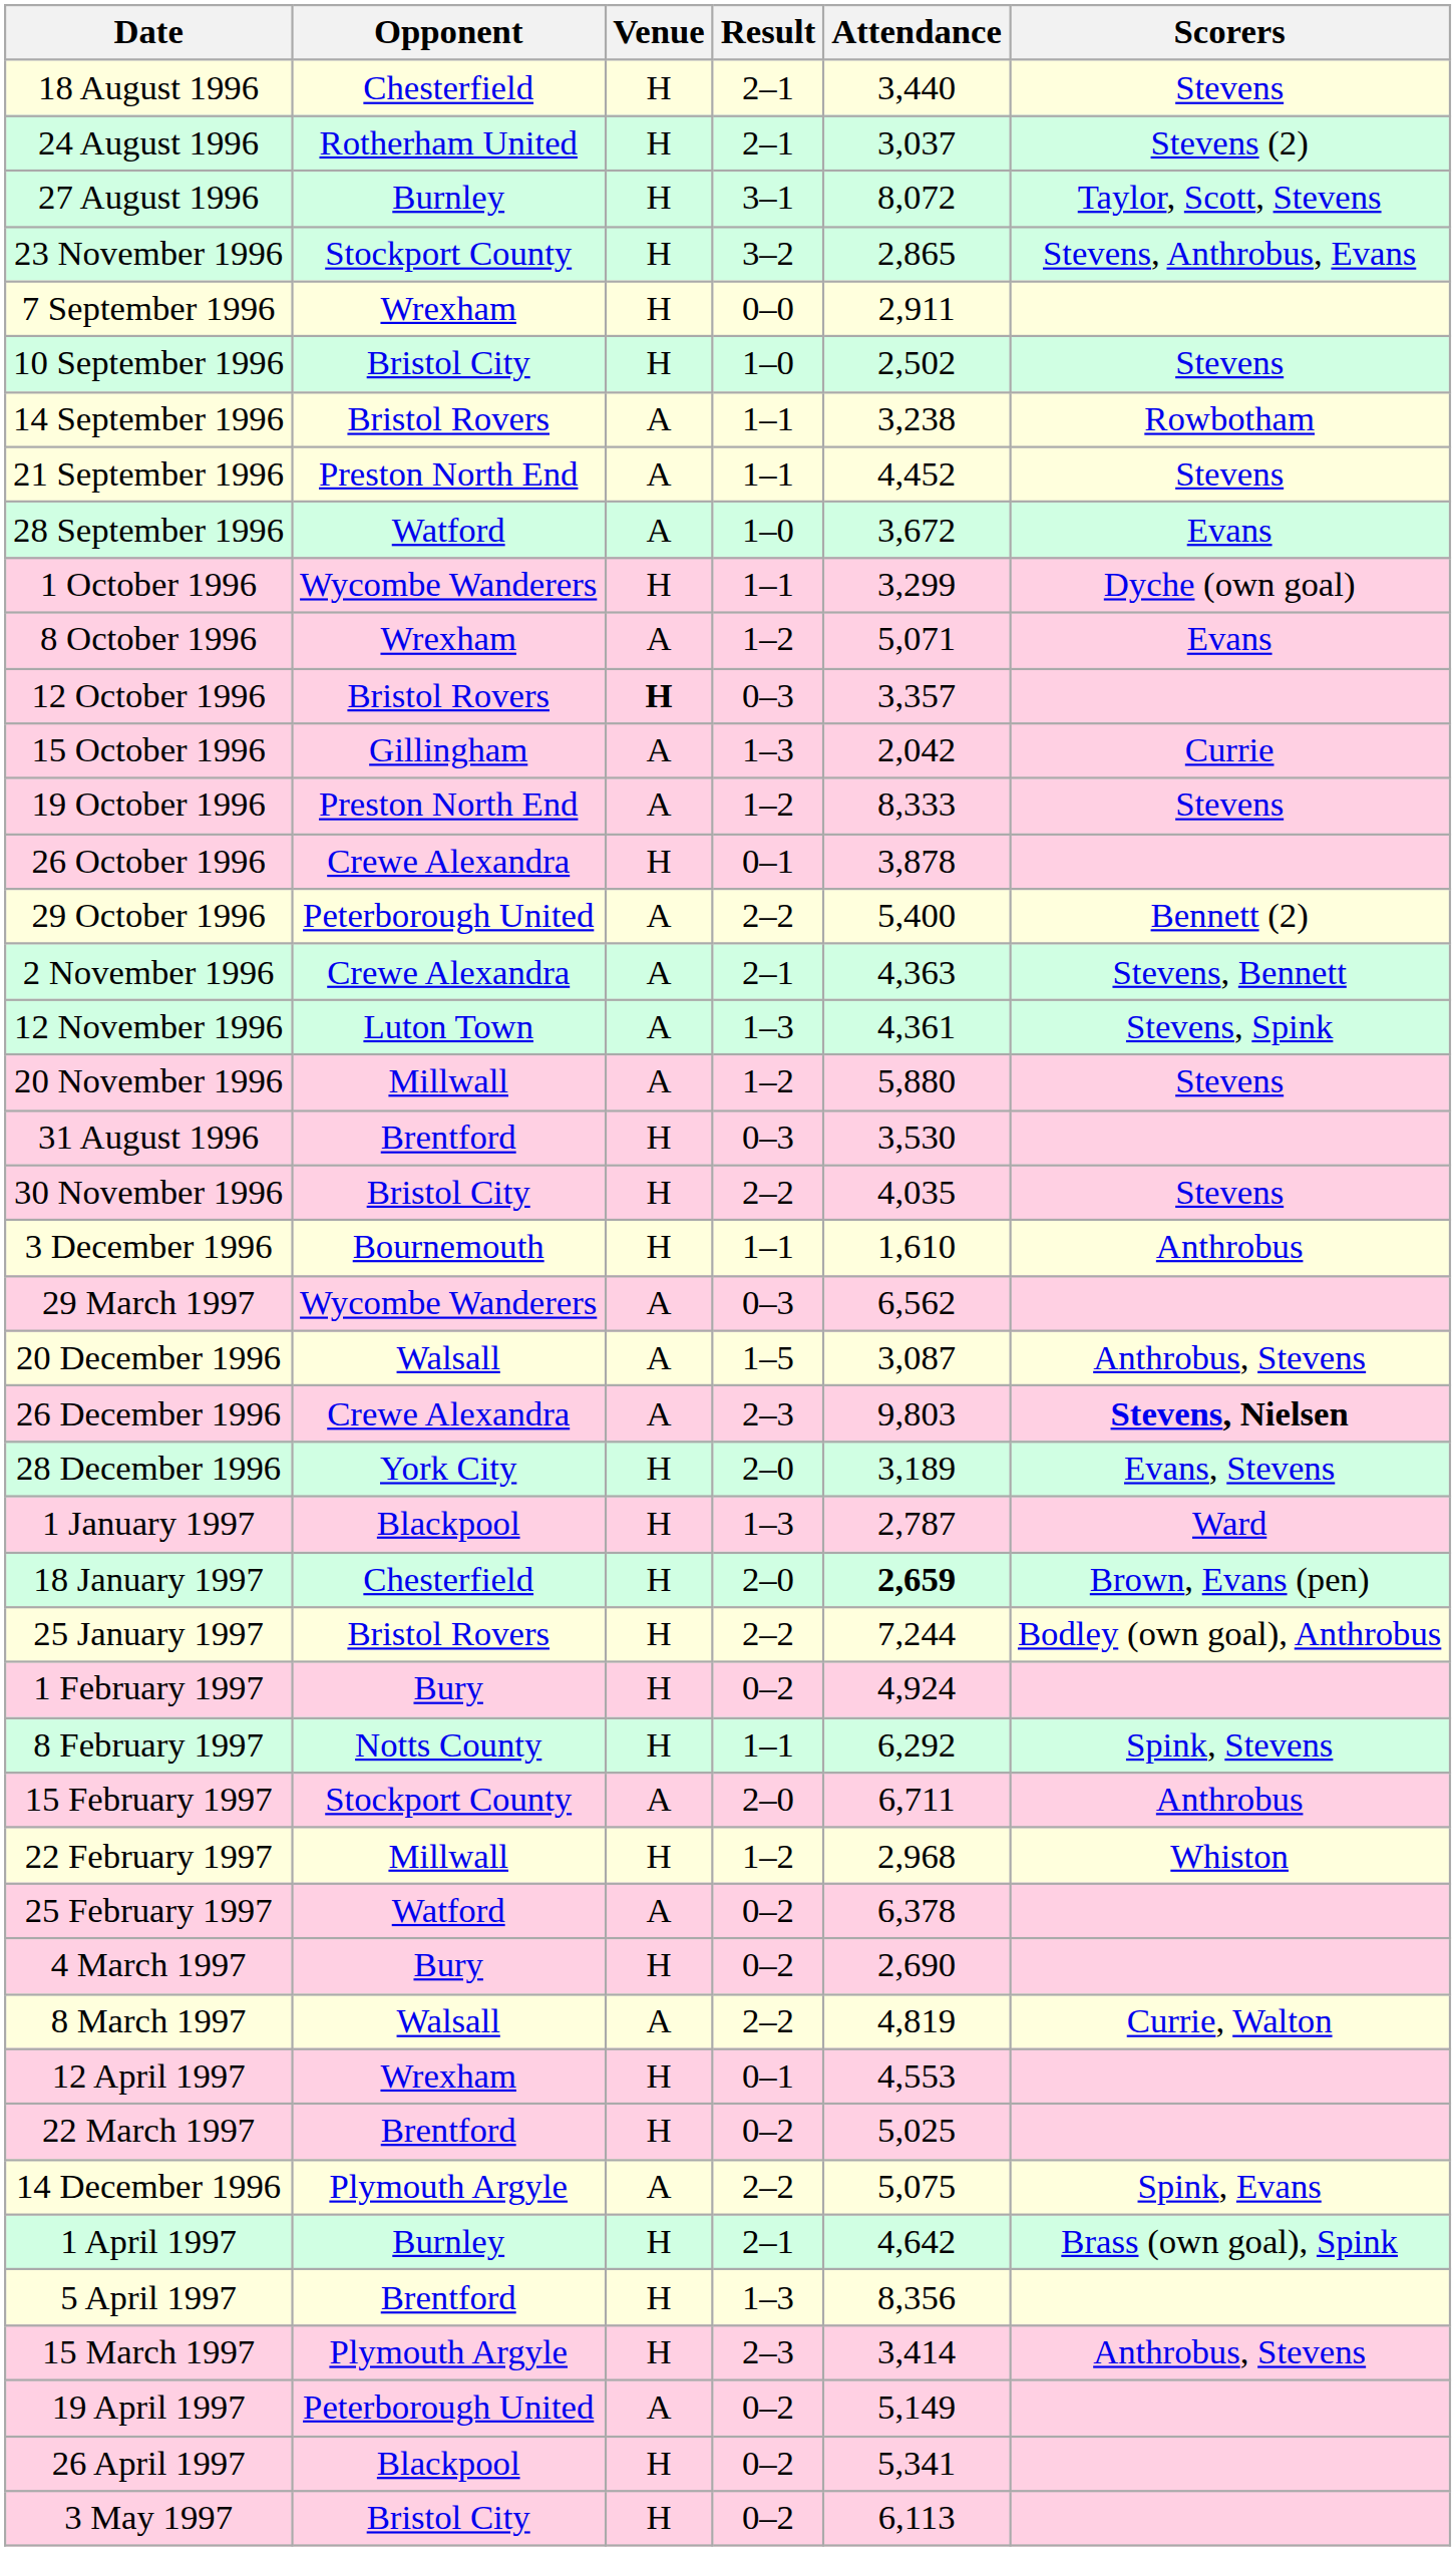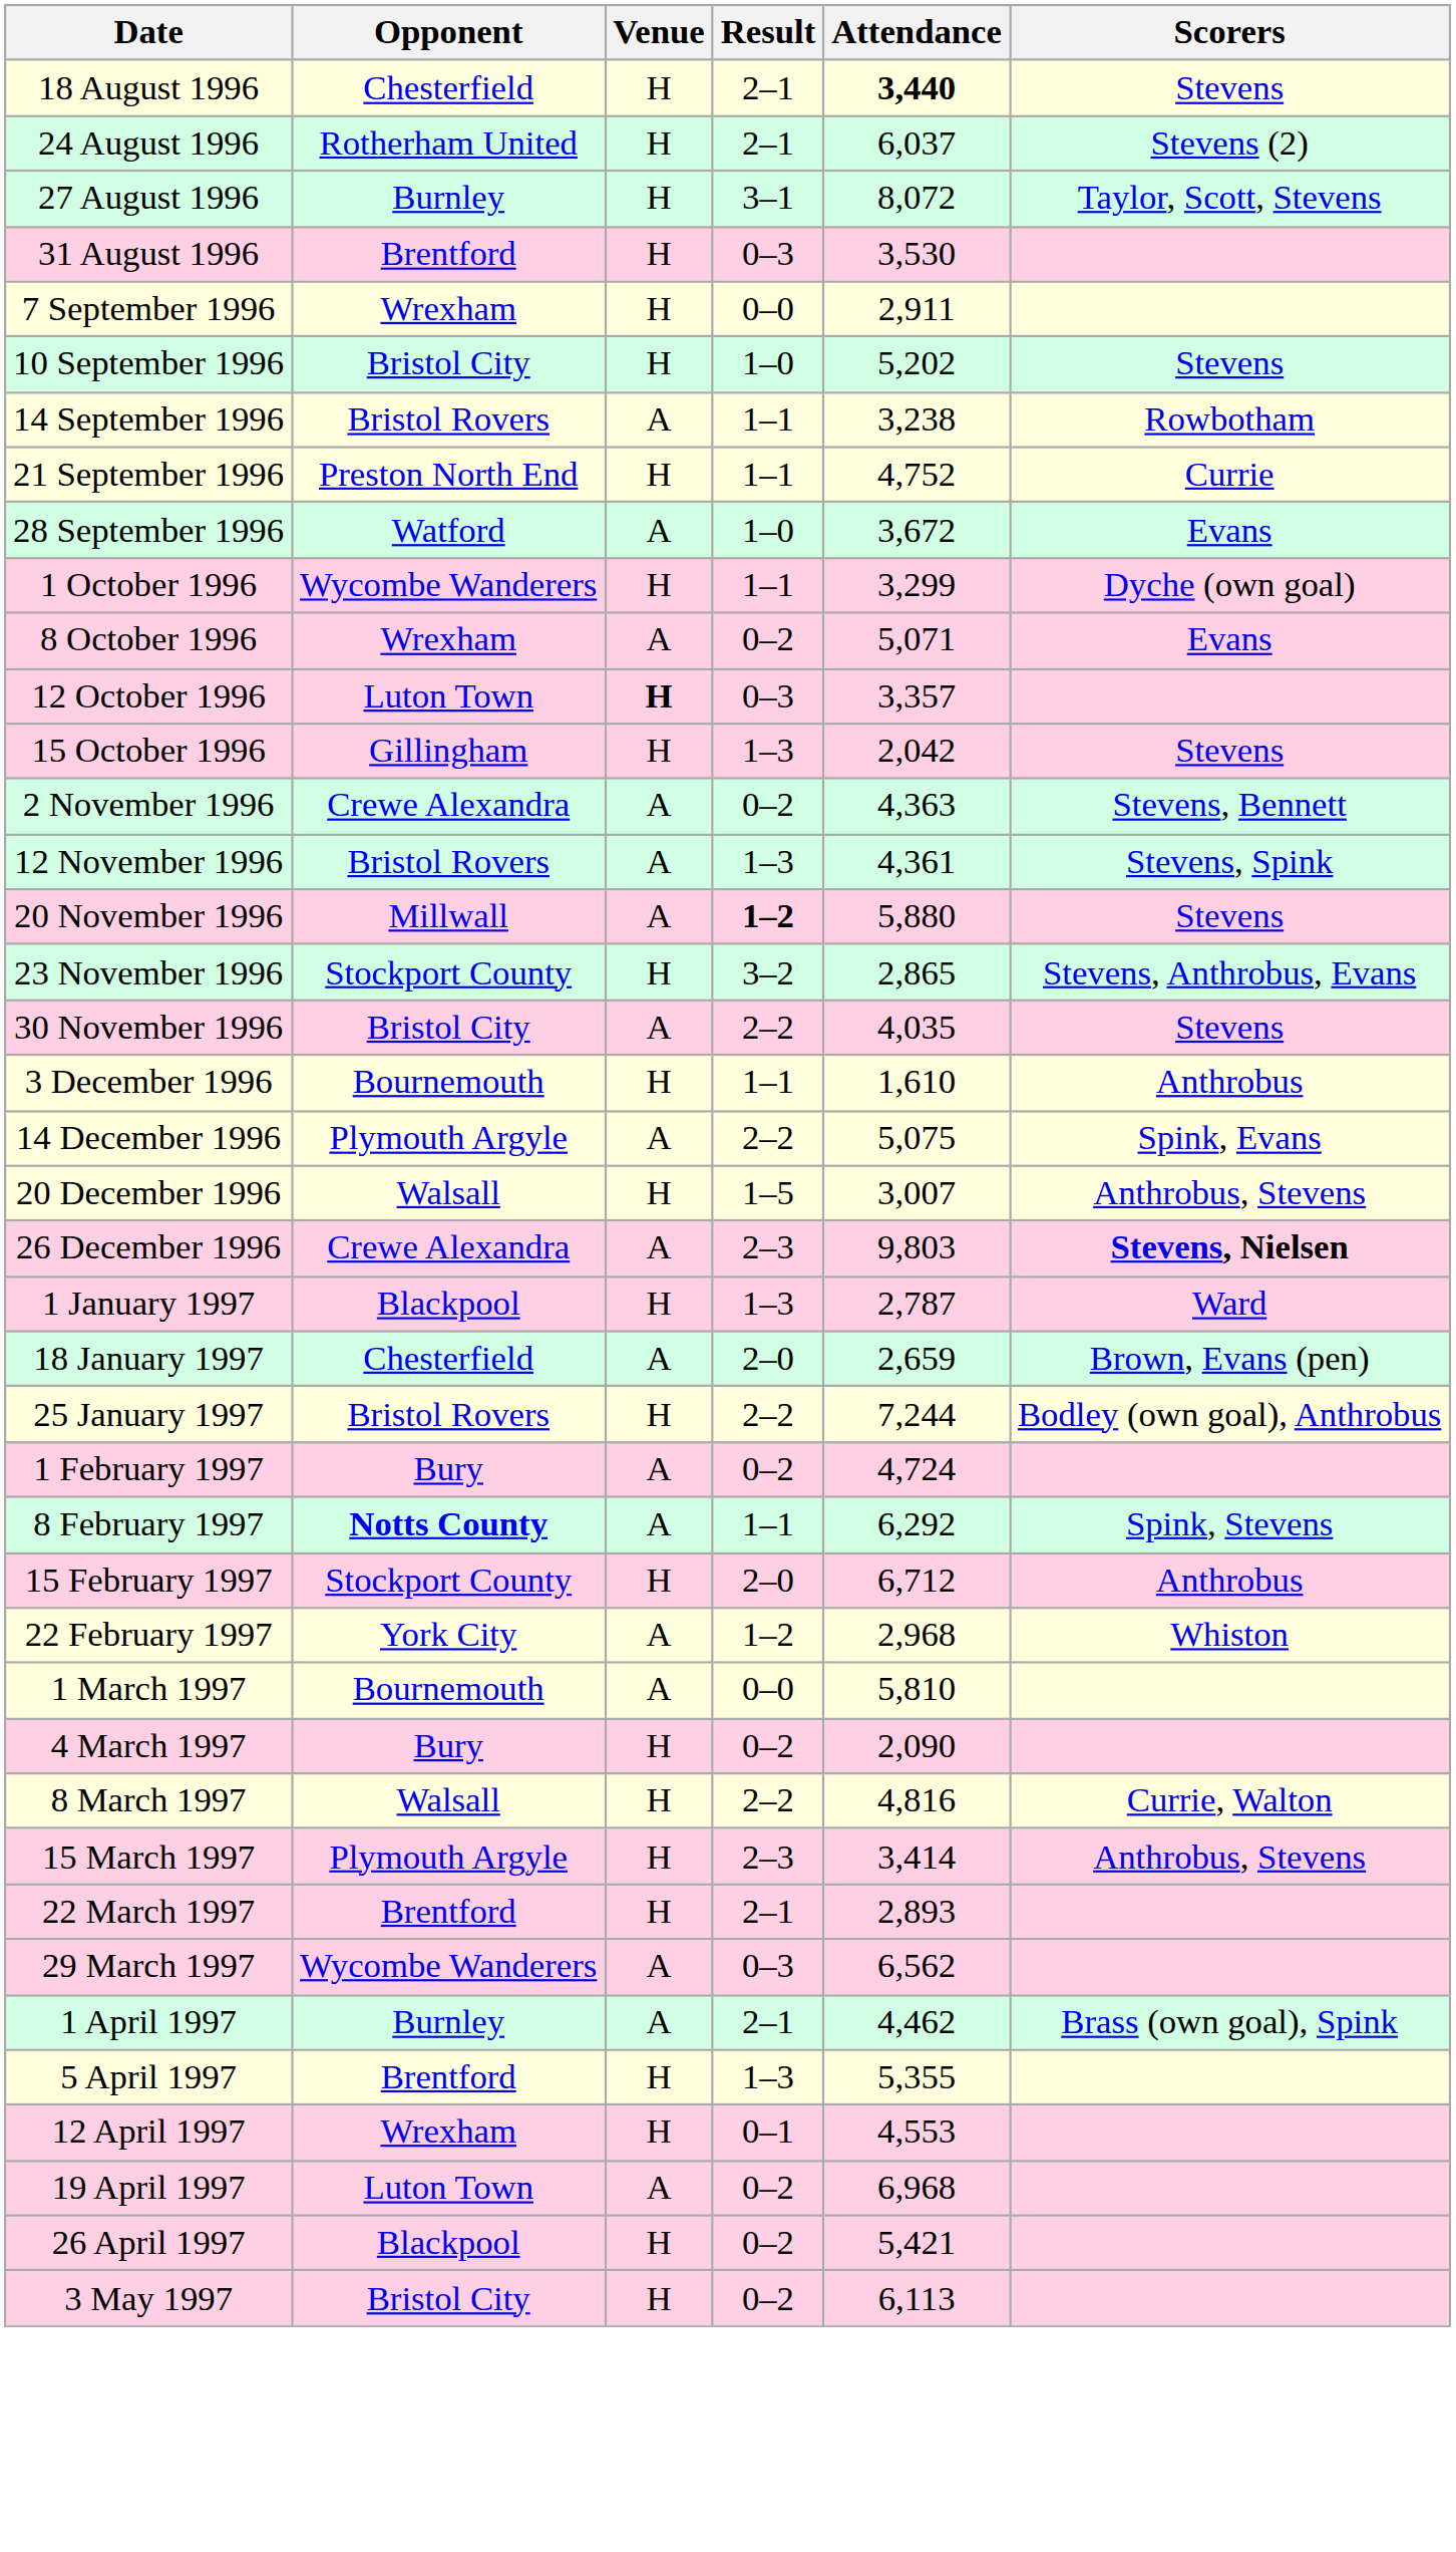18 August 1996 | Attendance: normal -> bold
24 August 1996 | Attendance: 3,037 -> 6,037
rows swapped: 31 August 1996 <-> 23 November 1996
10 September 1996 | Attendance: 2,502 -> 5,202
21 September 1996 | Venue: A -> H
21 September 1996 | Attendance: 4,452 -> 4,752
21 September 1996 | Scorers: Stevens -> Currie
8 October 1996 | Result: 1–2 -> 0–2
12 October 1996 | Opponent: Bristol Rovers -> Luton Town
15 October 1996 | Venue: A -> H
15 October 1996 | Scorers: Currie -> Stevens
- row: 19 October 1996 | Preston North End | A | 1–2 | 8,333 | Stevens
- row: 26 October 1996 | Crewe Alexandra | H | 0–1 | 3,878
- row: 29 October 1996 | Peterborough United | A | 2–2 | 5,400 | Bennett (2)
2 November 1996 | Result: 2–1 -> 0–2
12 November 1996 | Opponent: Luton Town -> Bristol Rovers
20 November 1996 | Result: normal -> bold
30 November 1996 | Venue: H -> A
rows swapped: 14 December 1996 <-> 29 March 1997
20 December 1996 | Venue: A -> H
20 December 1996 | Attendance: 3,087 -> 3,007
- row: 28 December 1996 | York City | H | 2–0 | 3,189 | Evans, Stevens
18 January 1997 | Venue: H -> A
18 January 1997 | Attendance: bold -> normal
1 February 1997 | Venue: H -> A
1 February 1997 | Attendance: 4,924 -> 4,724
8 February 1997 | Opponent: normal -> bold
8 February 1997 | Venue: H -> A
15 February 1997 | Venue: A -> H
15 February 1997 | Attendance: 6,711 -> 6,712
22 February 1997 | Opponent: Millwall -> York City
22 February 1997 | Venue: H -> A
- row: 25 February 1997 | Watford | A | 0–2 | 6,378
+ row: 1 March 1997 | Bournemouth | A | 0–0 | 5,810
4 March 1997 | Attendance: 2,690 -> 2,090
8 March 1997 | Venue: A -> H
8 March 1997 | Attendance: 4,819 -> 4,816
rows swapped: 15 March 1997 <-> 12 April 1997
22 March 1997 | Result: 0–2 -> 2–1
22 March 1997 | Attendance: 5,025 -> 2,893
1 April 1997 | Venue: H -> A
1 April 1997 | Attendance: 4,642 -> 4,462
5 April 1997 | Attendance: 8,356 -> 5,355
19 April 1997 | Opponent: Peterborough United -> Luton Town
19 April 1997 | Attendance: 5,149 -> 6,968
26 April 1997 | Attendance: 5,341 -> 5,421
